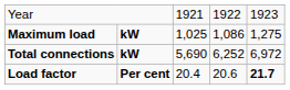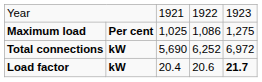Maximum load | column 2: kW -> Per cent
Load factor | column 2: Per cent -> kW
